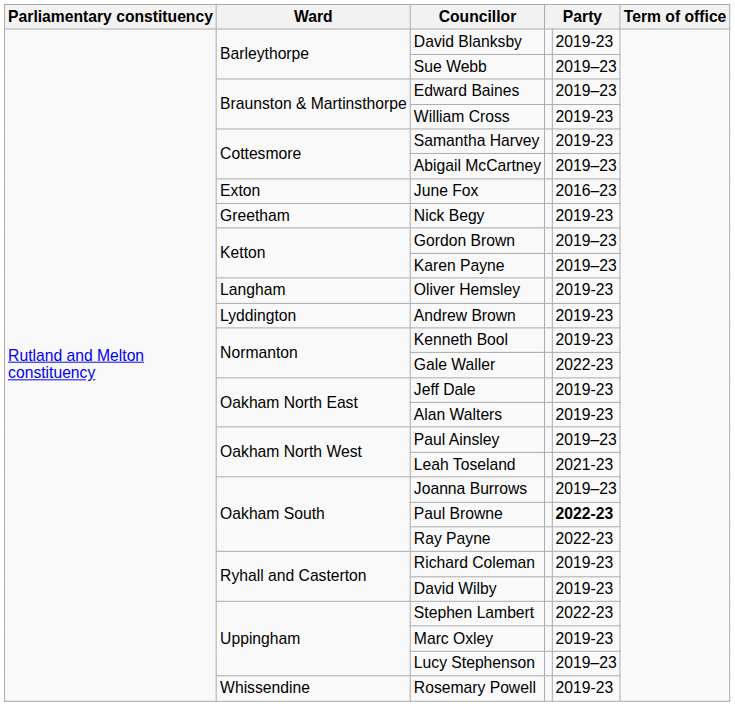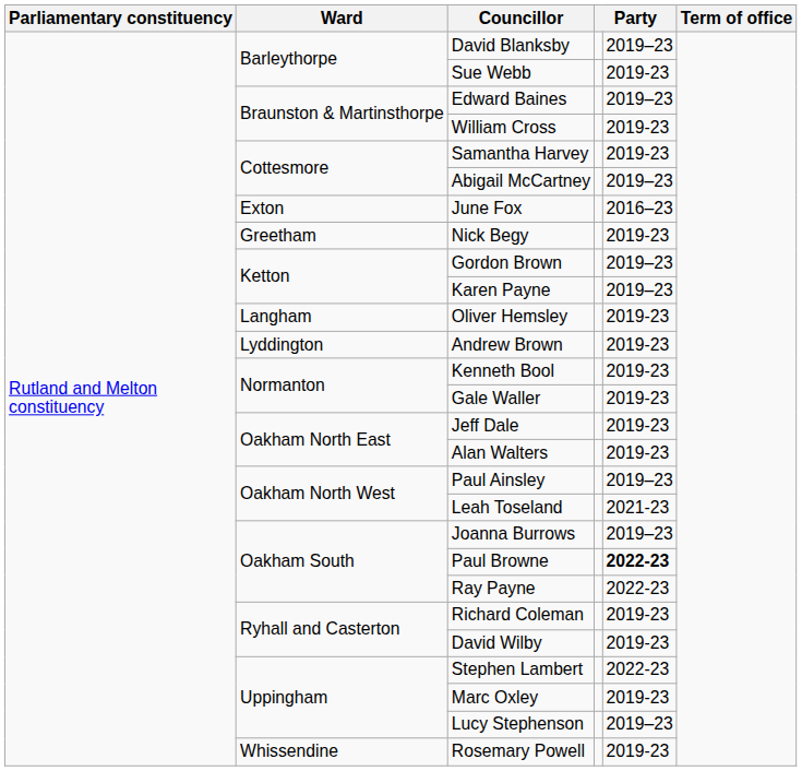David Blanksby | column 5: 2019-23 -> 2019–23
Sue Webb | column 5: 2019–23 -> 2019-23
Gale Waller | column 5: 2022-23 -> 2019-23
